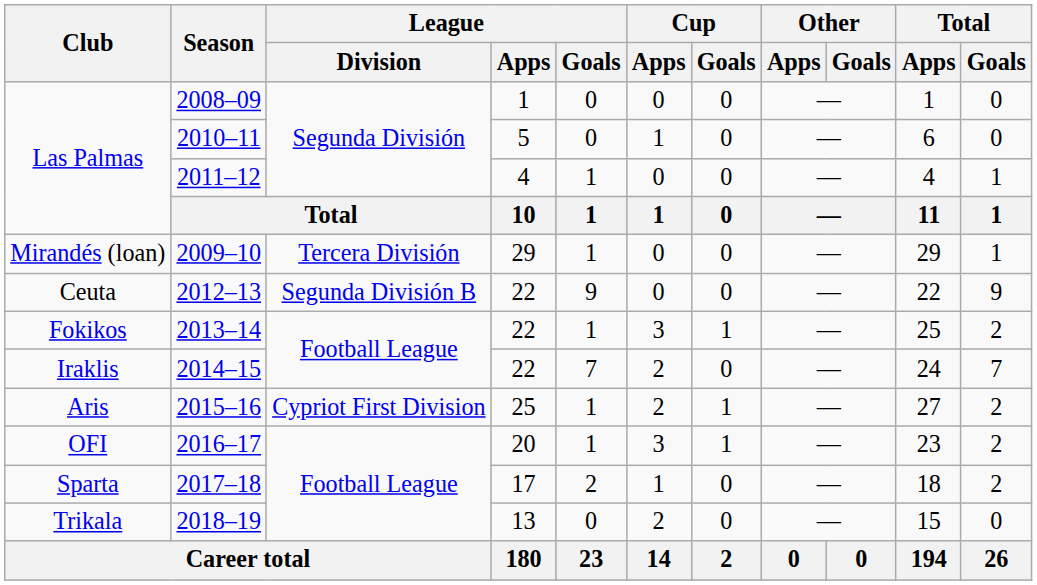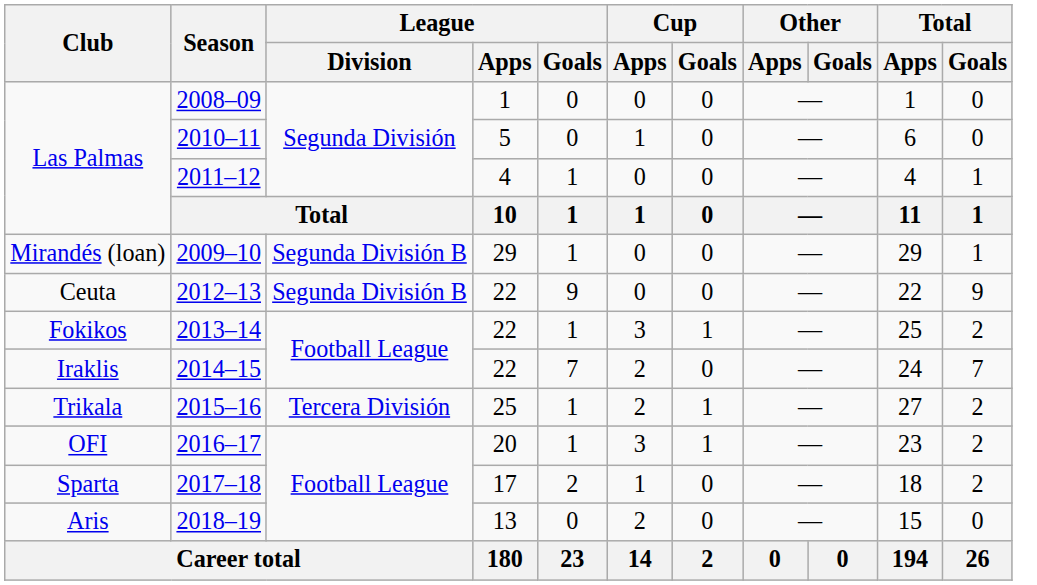2009–10 | League / Division: Tercera División -> Segunda División B
2015–16 | Club: Aris -> Trikala
2015–16 | League / Division: Cypriot First Division -> Tercera División
2018–19 | Club: Trikala -> Aris
